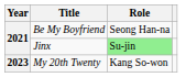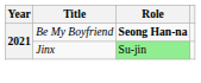Be My Boyfriend | Role: normal -> bold
- row: 2023 | My 20th Twenty | Kang So-won
